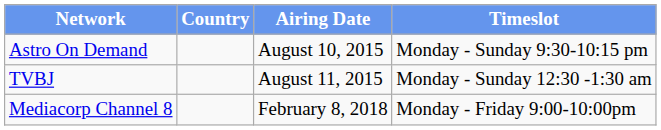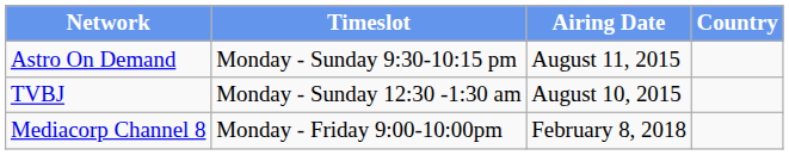columns swapped: Country <-> Timeslot
Astro On Demand | Airing Date: August 10, 2015 -> August 11, 2015
TVBJ | Airing Date: August 11, 2015 -> August 10, 2015
